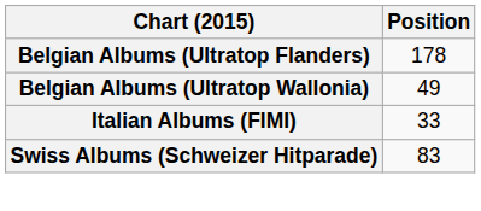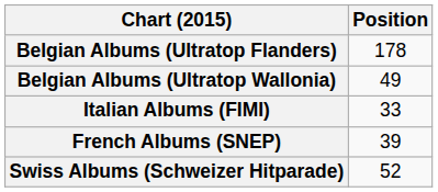+ row: French Albums (SNEP) | 39
Swiss Albums (Schweizer Hitparade) | Position: 83 -> 52
